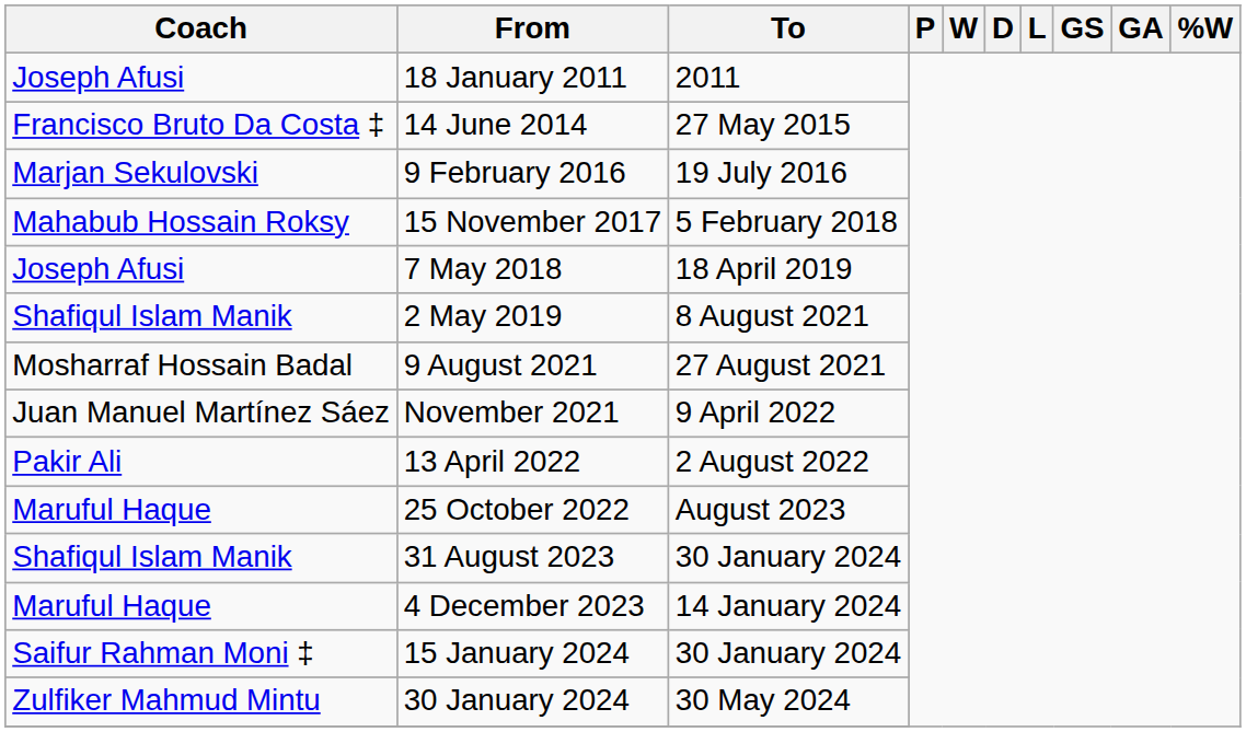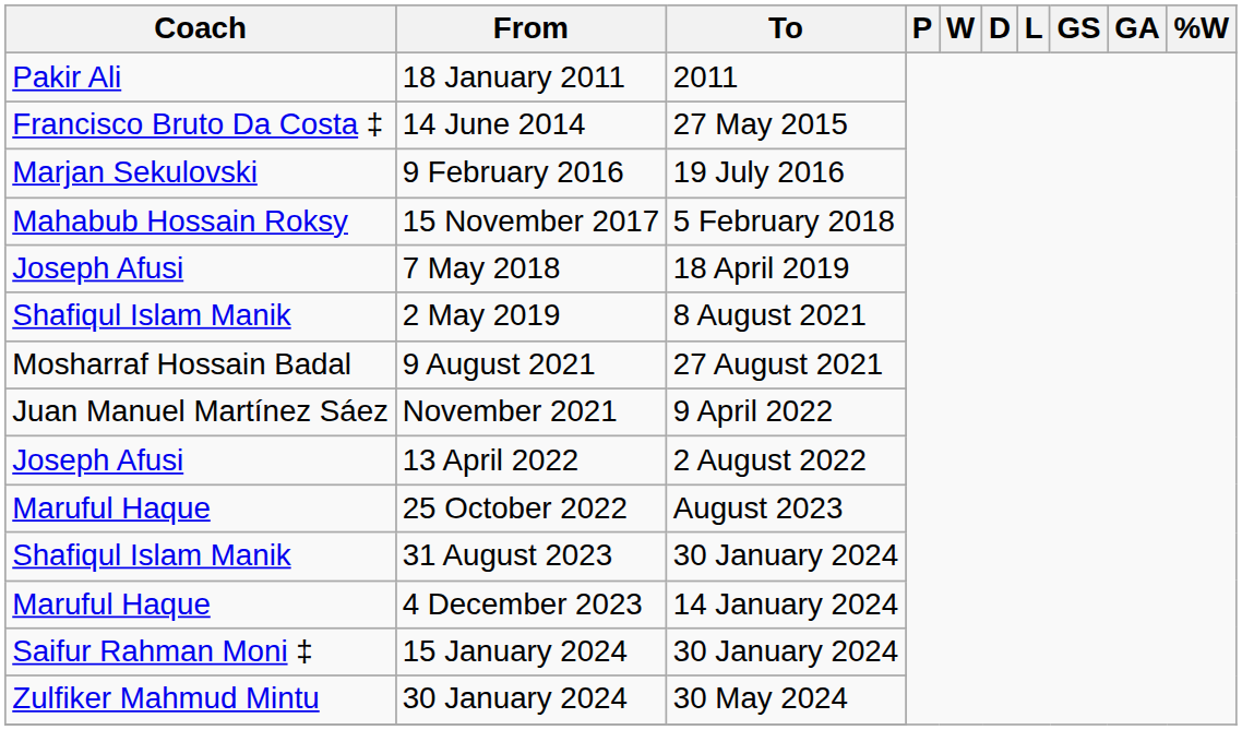18 January 2011 | Coach: Joseph Afusi -> Pakir Ali
13 April 2022 | Coach: Pakir Ali -> Joseph Afusi
